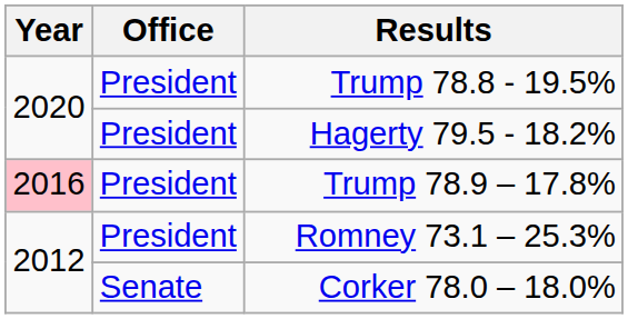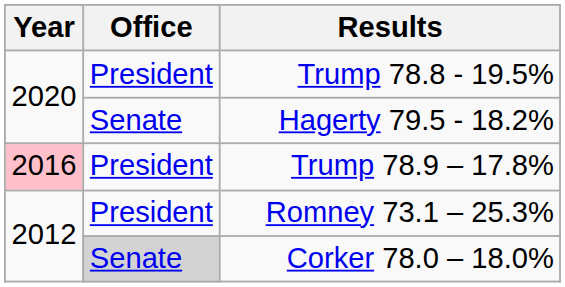Hagerty 79.5 - 18.2% | Office: President -> Senate
Corker 78.0 – 18.0% | Office: no background -> lightgrey background
